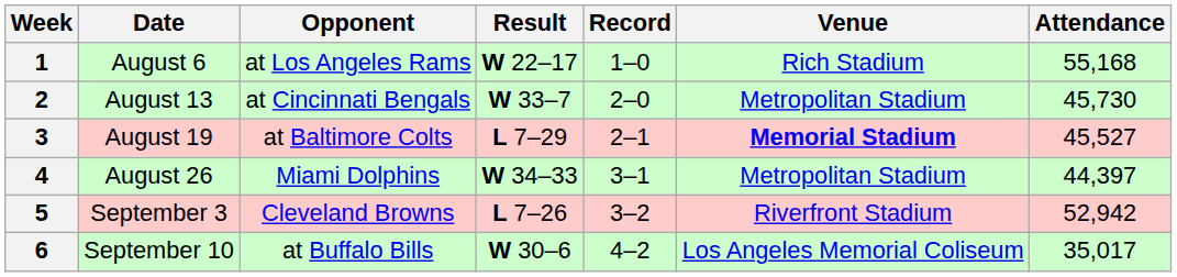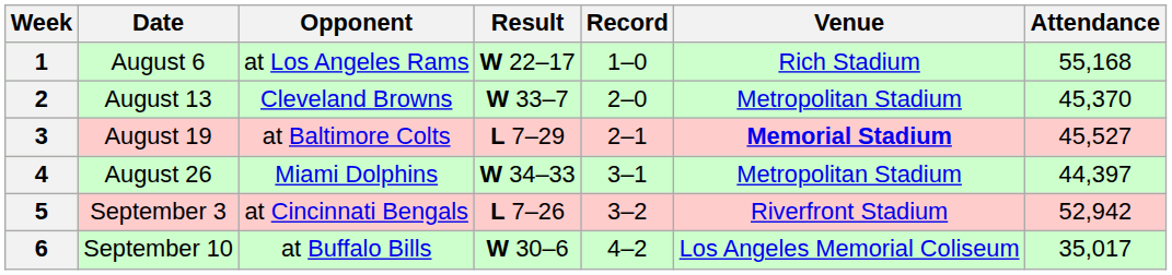2 | Opponent: at Cincinnati Bengals -> Cleveland Browns
2 | Attendance: 45,730 -> 45,370
5 | Opponent: Cleveland Browns -> at Cincinnati Bengals
